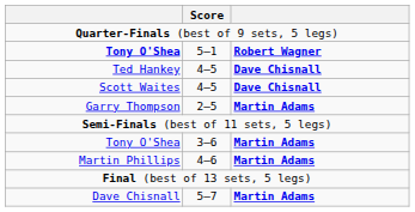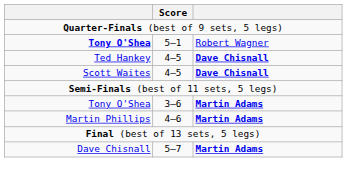Tony O'Shea / 5–1 | column 3: bold -> normal
- row: Garry Thompson | 2–5 | Martin Adams
